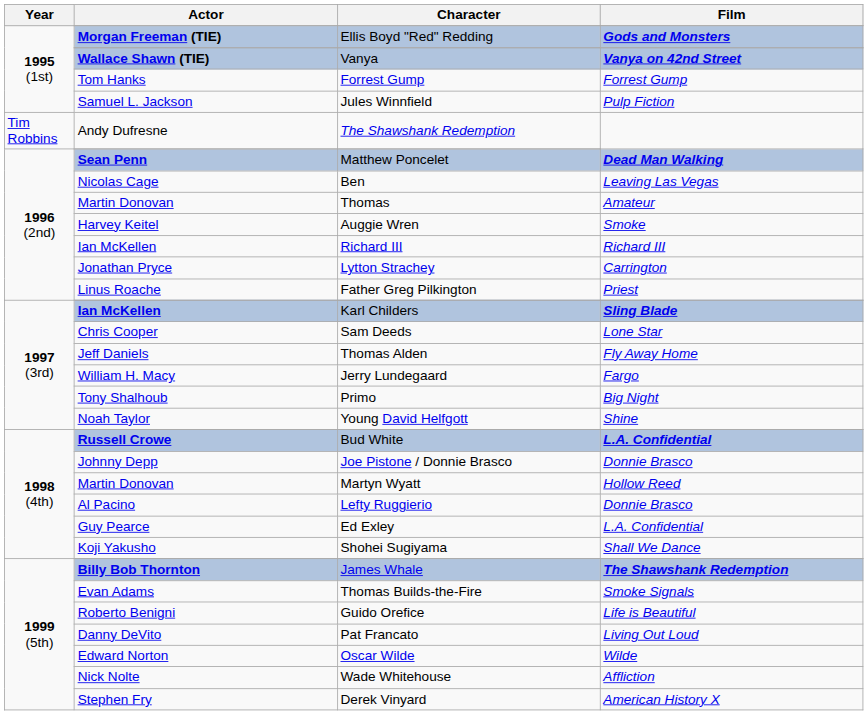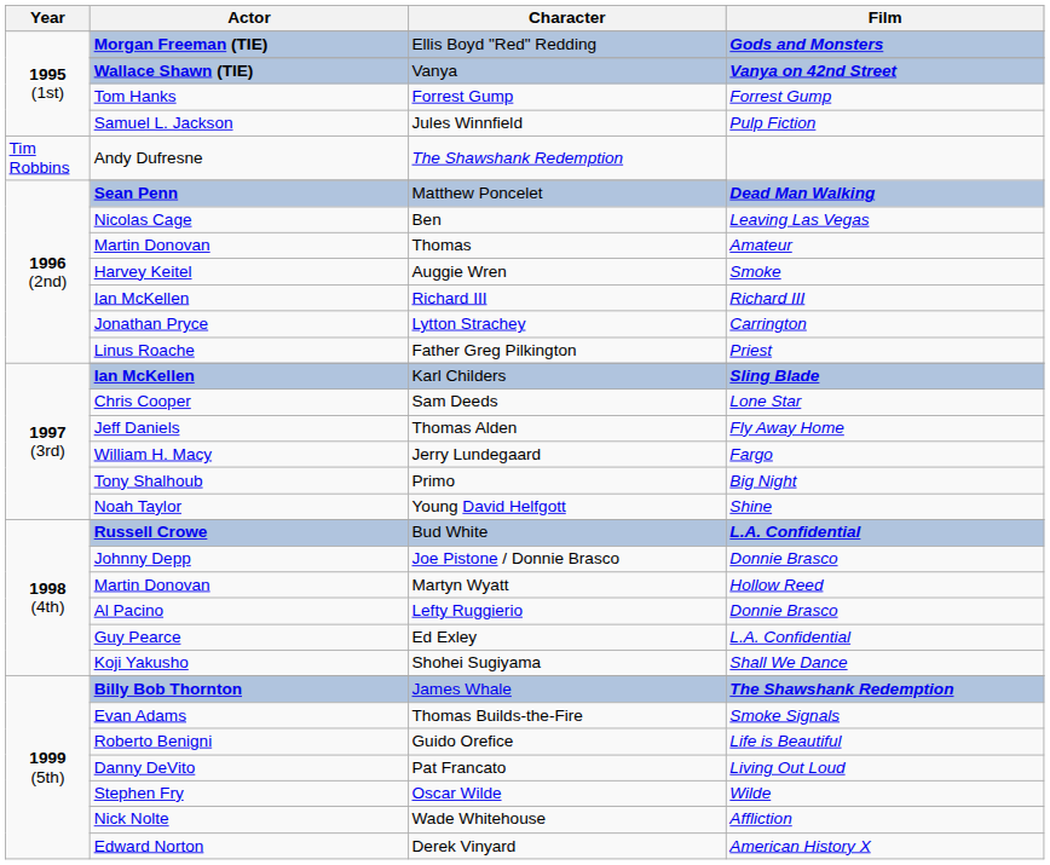Oscar Wilde | Actor: Edward Norton -> Stephen Fry
Derek Vinyard | Actor: Stephen Fry -> Edward Norton
